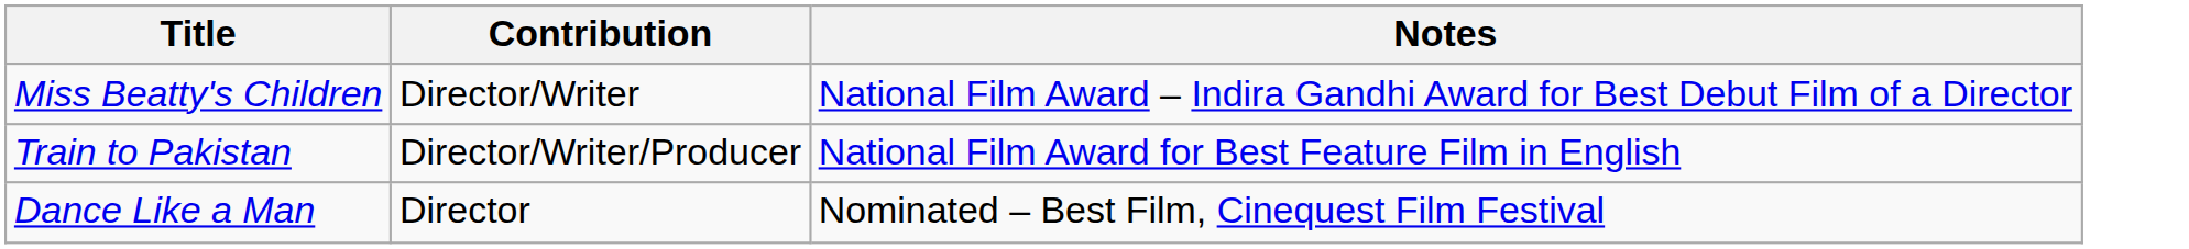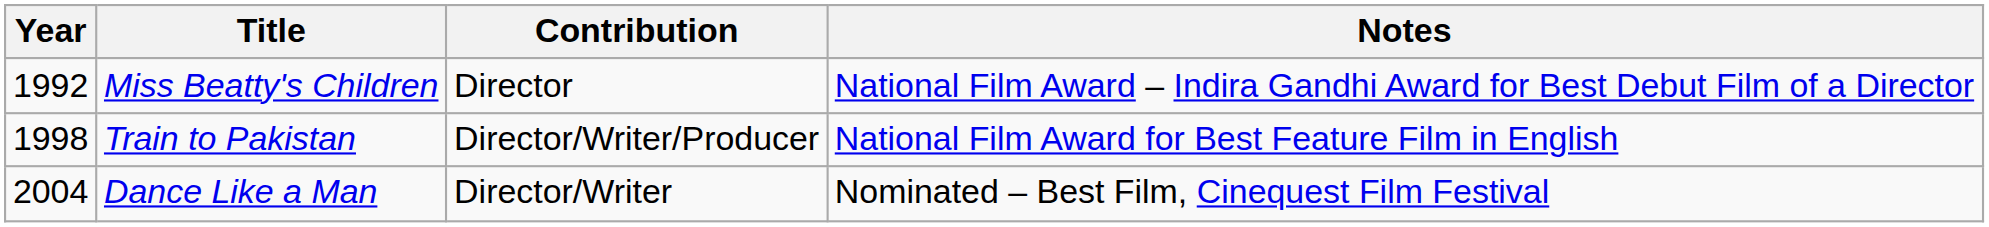+ column: Year | 1992 | 1998 | 2004
Miss Beatty's Children | Contribution: Director/Writer -> Director
Dance Like a Man | Contribution: Director -> Director/Writer
